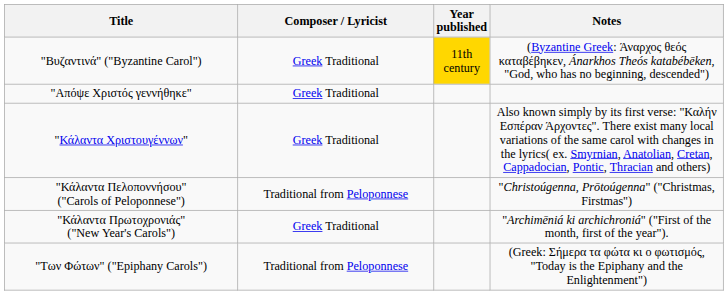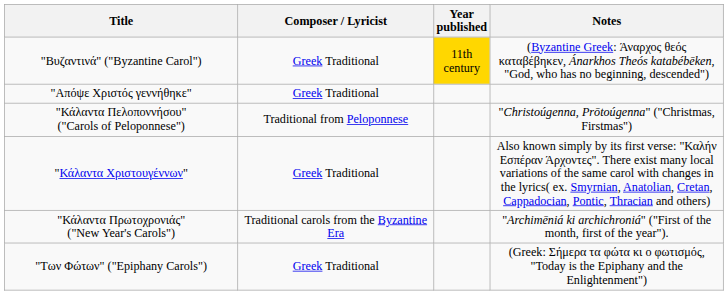rows swapped: "Κάλαντα Χριστουγέννων" <-> "Κάλαντα Πελοποννήσου" ("Carols of Peloponnese")
"Κάλαντα Πρωτοχρονιάς" ("New Year's Carols") | Composer / Lyricist: Greek Traditional -> Traditional carols from the Byzantine Era
"Των Φώτων" ("Epiphany Carols") | Composer / Lyricist: Traditional from Peloponnese -> Greek Traditional
